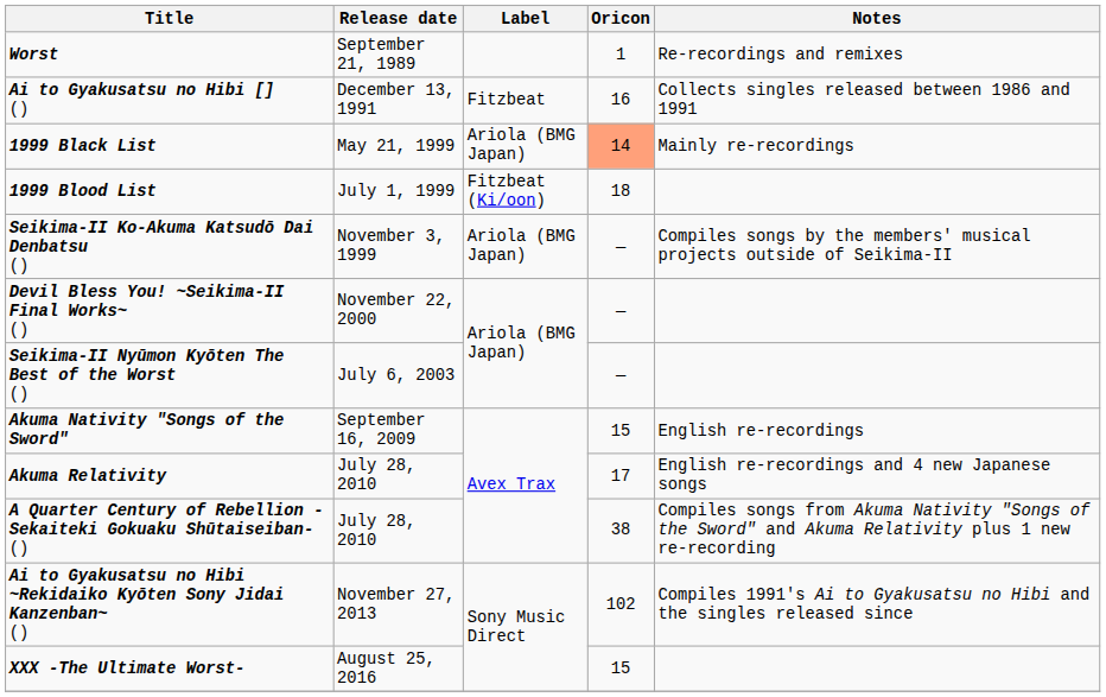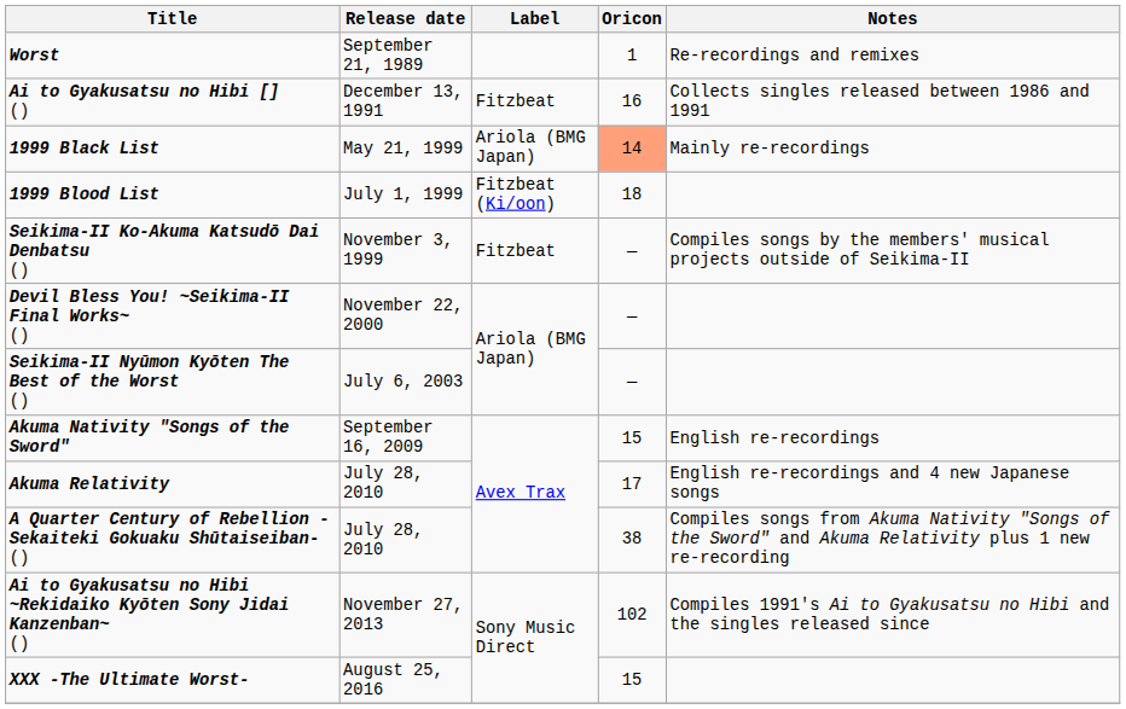Seikima-II Ko-Akuma Katsudō Dai Denbatsu () | Label: Ariola (BMG Japan) -> Fitzbeat
